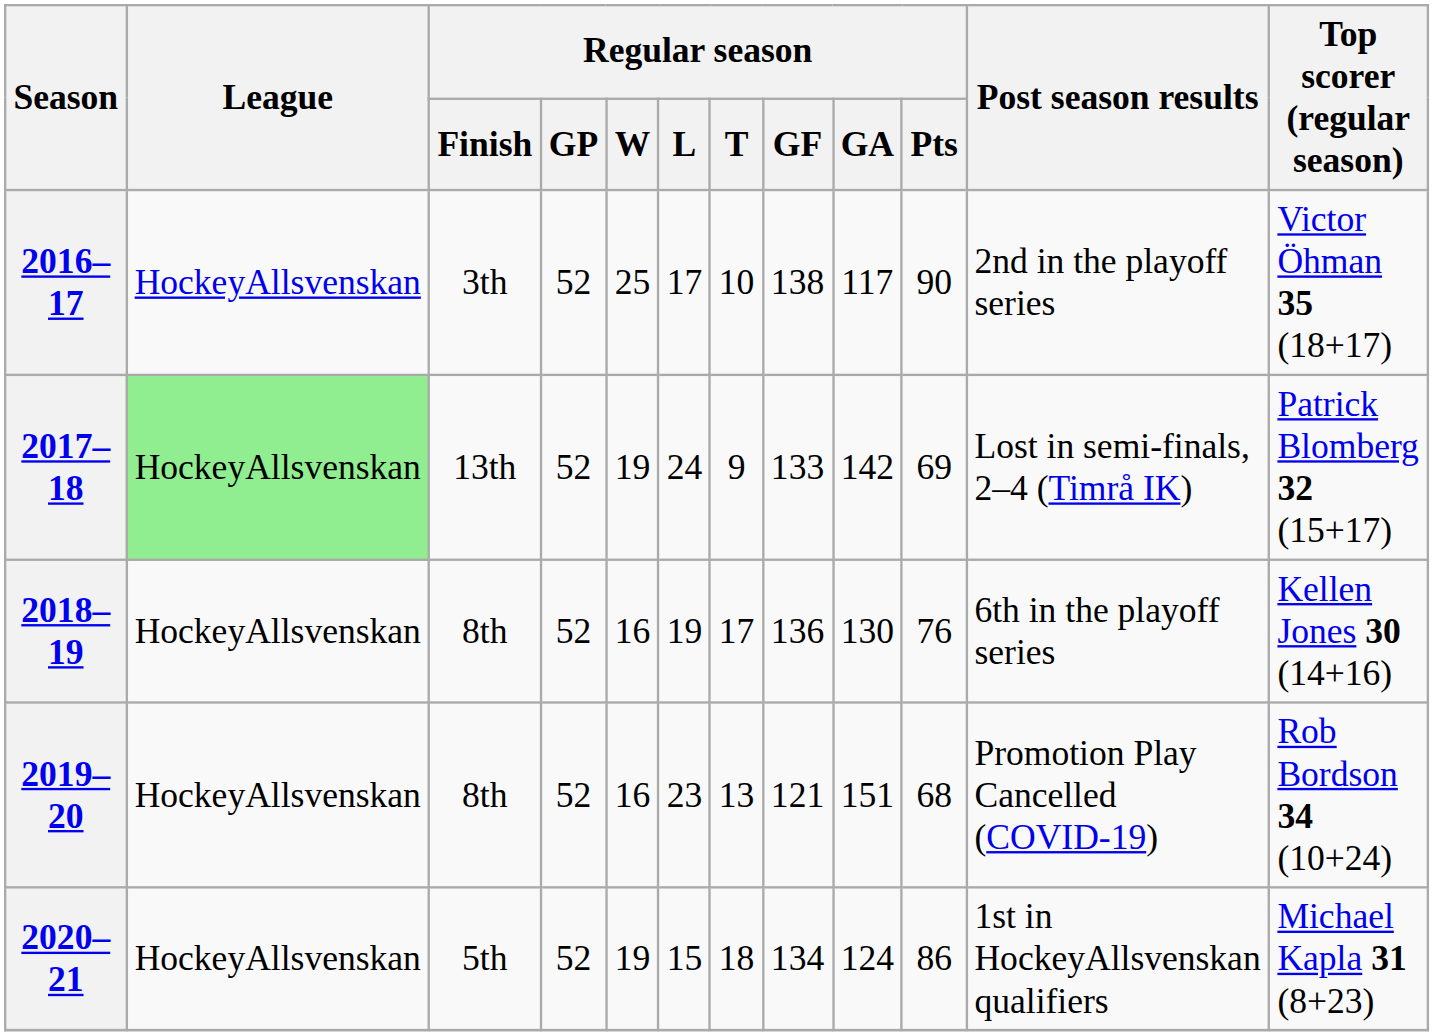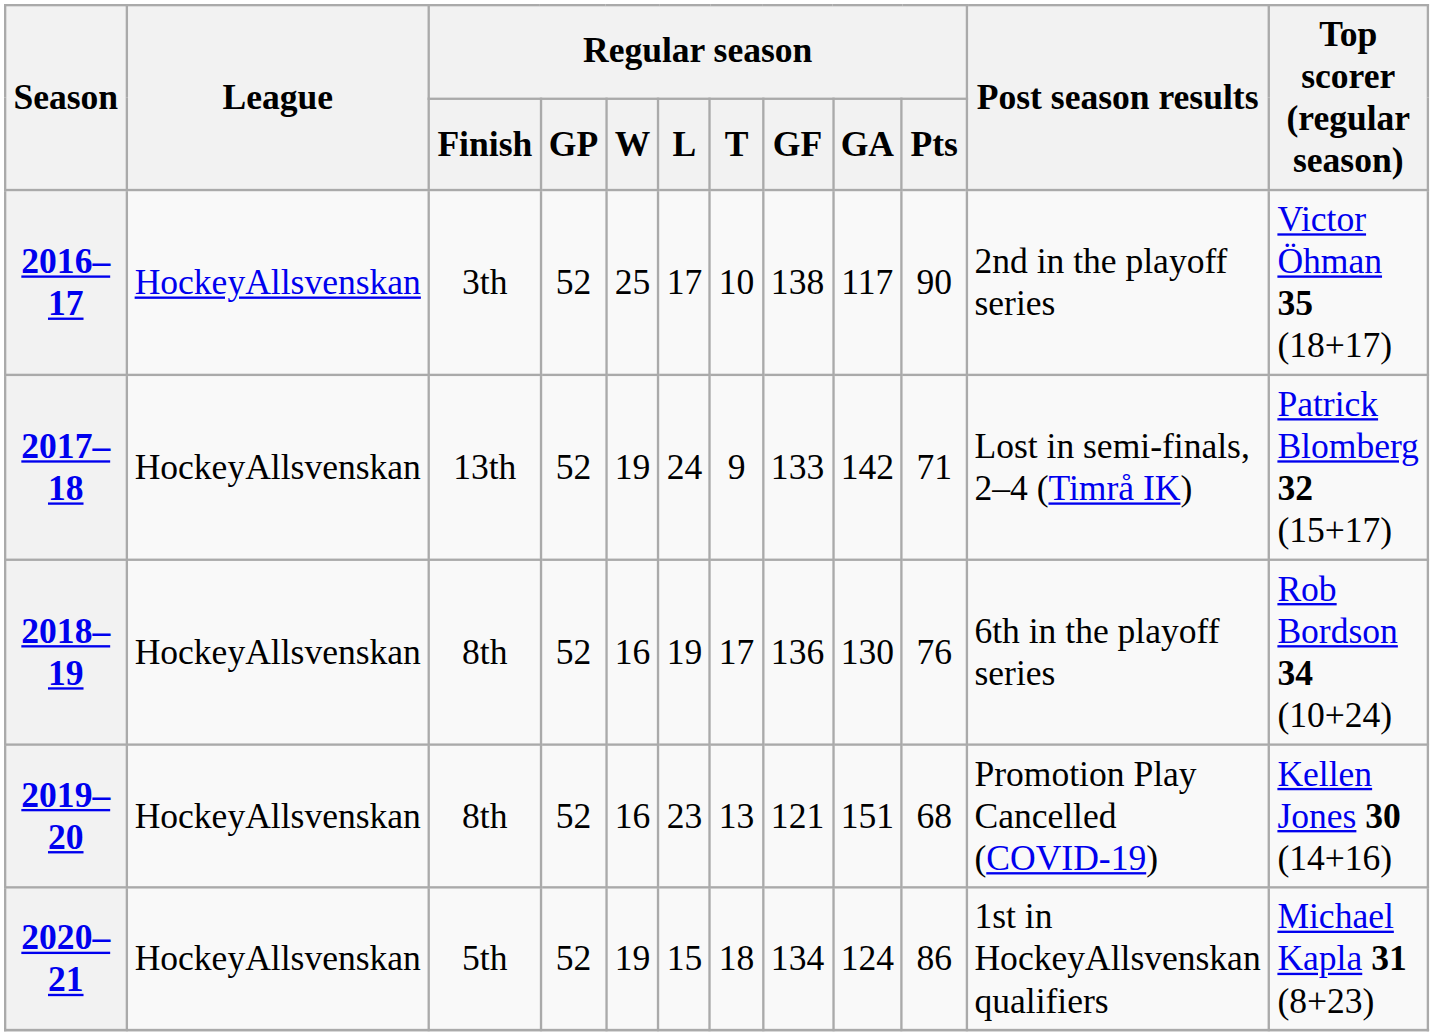2017–18 | League: lightgreen background -> no background
2017–18 | Regular season / Pts: 69 -> 71
2018–19 | Top scorer (regular season): Kellen Jones 30 (14+16) -> Rob Bordson 34 (10+24)
2019–20 | Top scorer (regular season): Rob Bordson 34 (10+24) -> Kellen Jones 30 (14+16)
